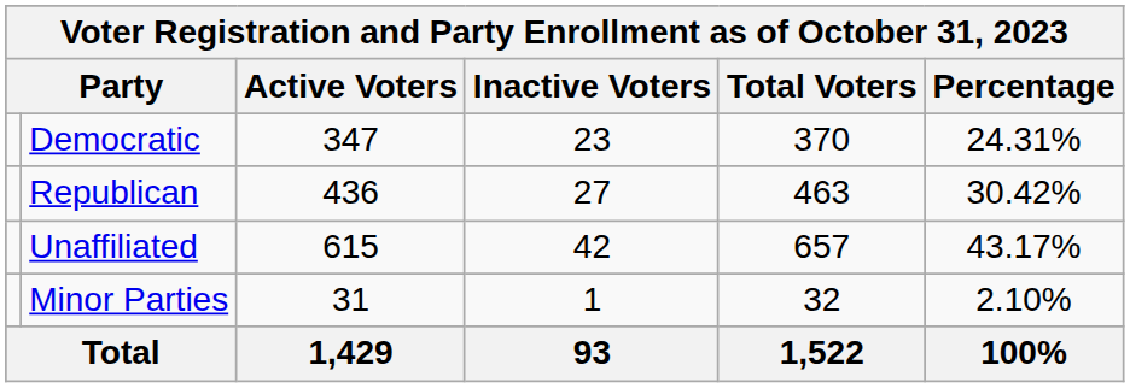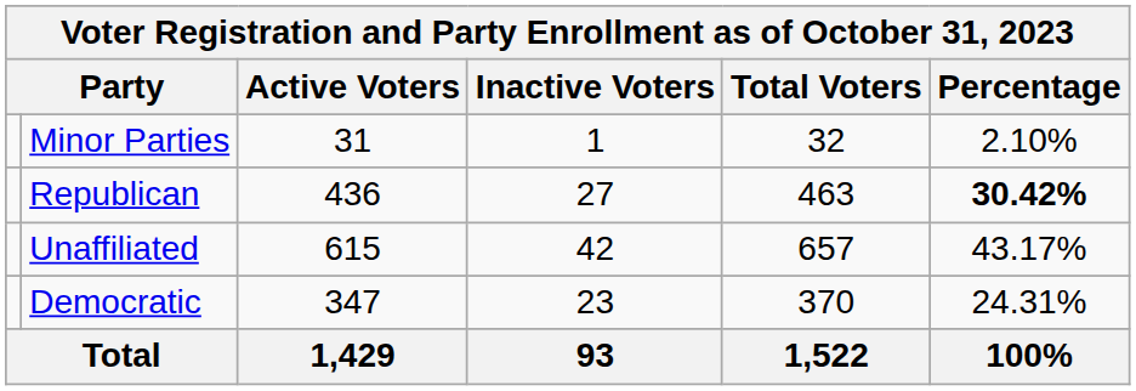rows swapped: Democratic <-> Minor Parties
Republican | Percentage: normal -> bold
